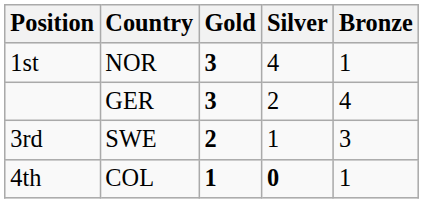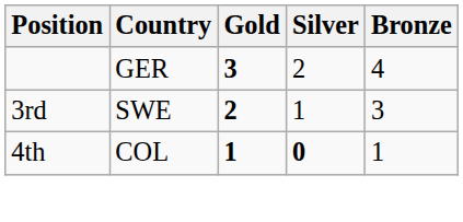- row: 1st | NOR | 3 | 4 | 1
